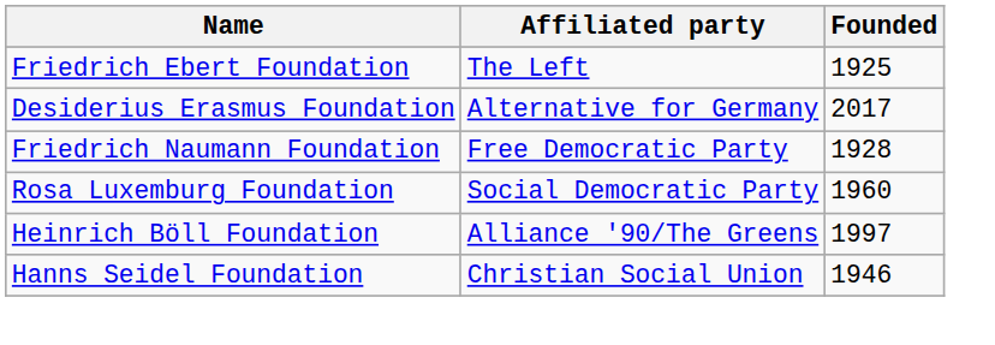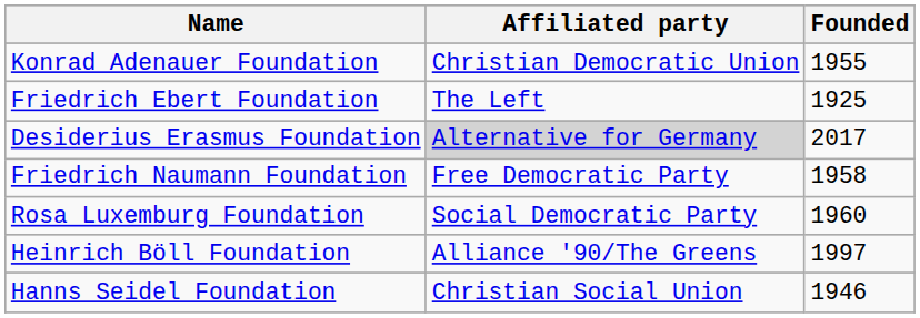+ row: Konrad Adenauer Foundation | Christian Democratic Union | 1955
Desiderius Erasmus Foundation | Affiliated party: no background -> lightgrey background
Friedrich Naumann Foundation | Founded: 1928 -> 1958
